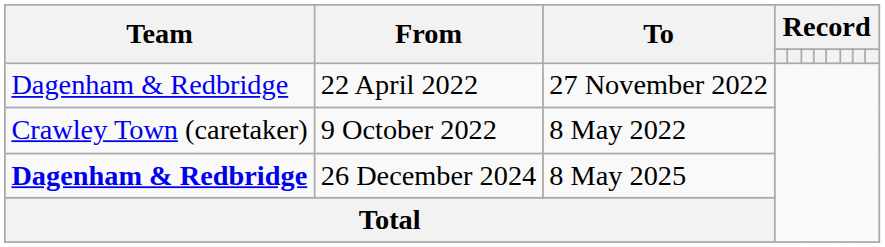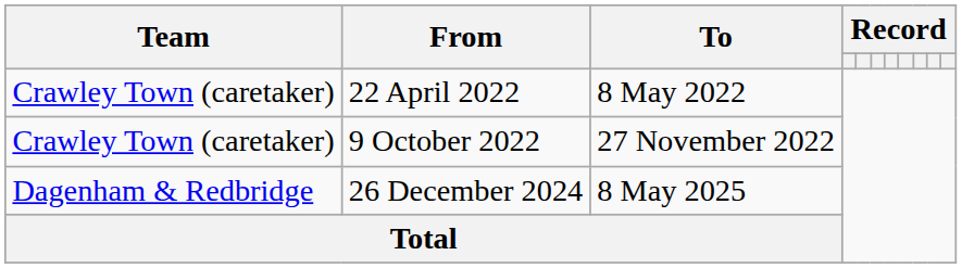22 April 2022 | Team: Dagenham & Redbridge -> Crawley Town (caretaker)
22 April 2022 | To: 27 November 2022 -> 8 May 2022
9 October 2022 | To: 8 May 2022 -> 27 November 2022
26 December 2024 | Team: bold -> normal
